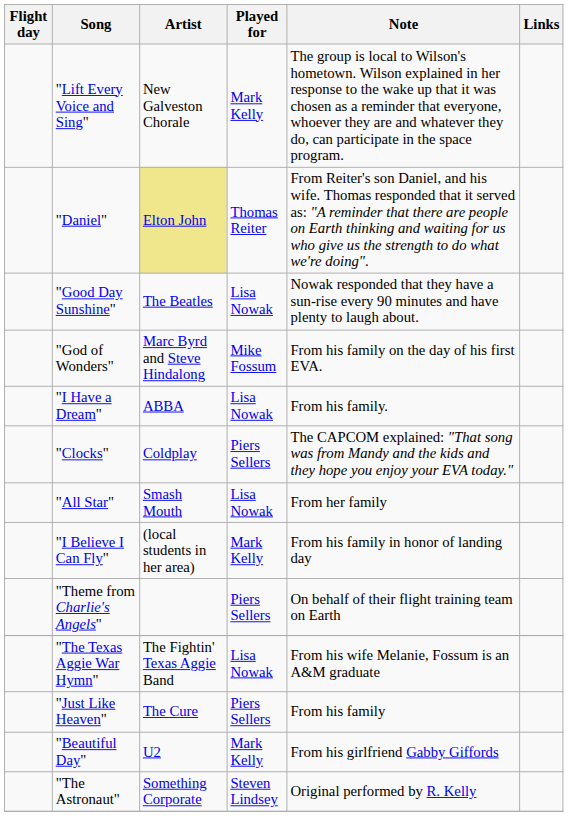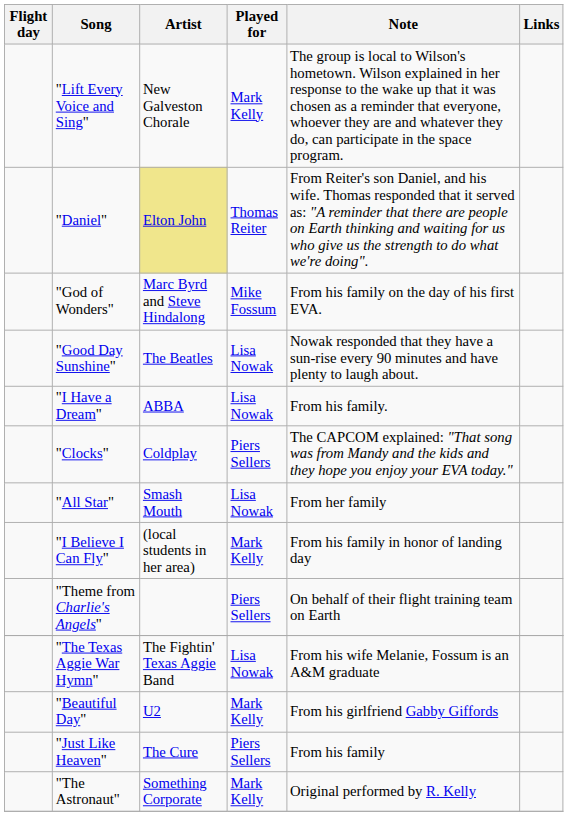rows swapped: "Good Day Sunshine" <-> "God of Wonders"
rows swapped: "Beautiful Day" <-> "Just Like Heaven"
"The Astronaut" | Played for: Steven Lindsey -> Mark Kelly
